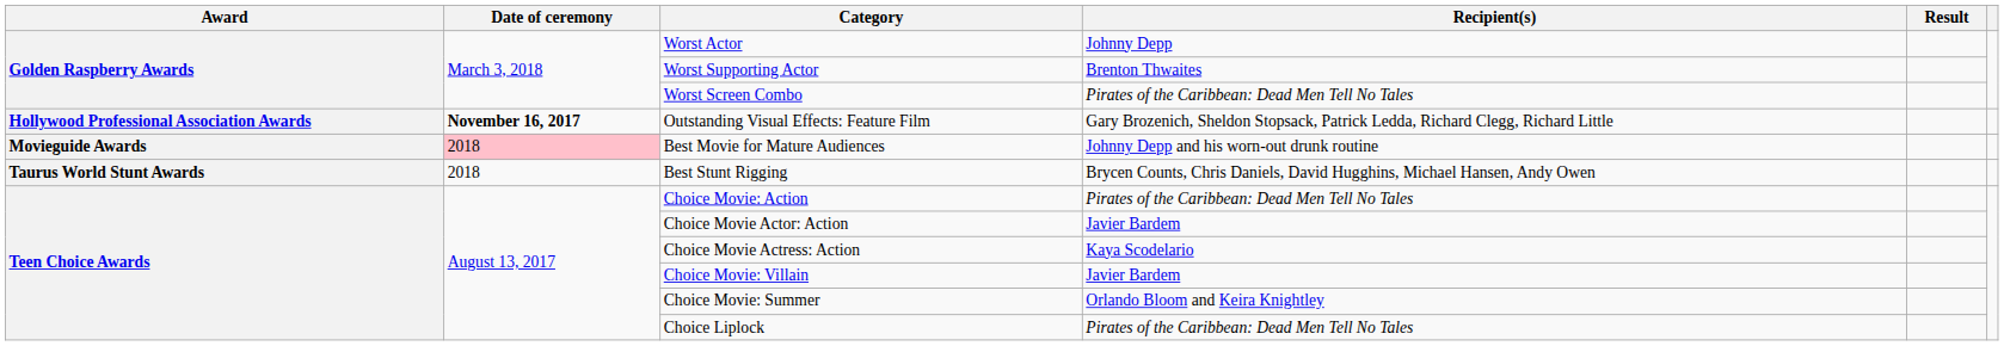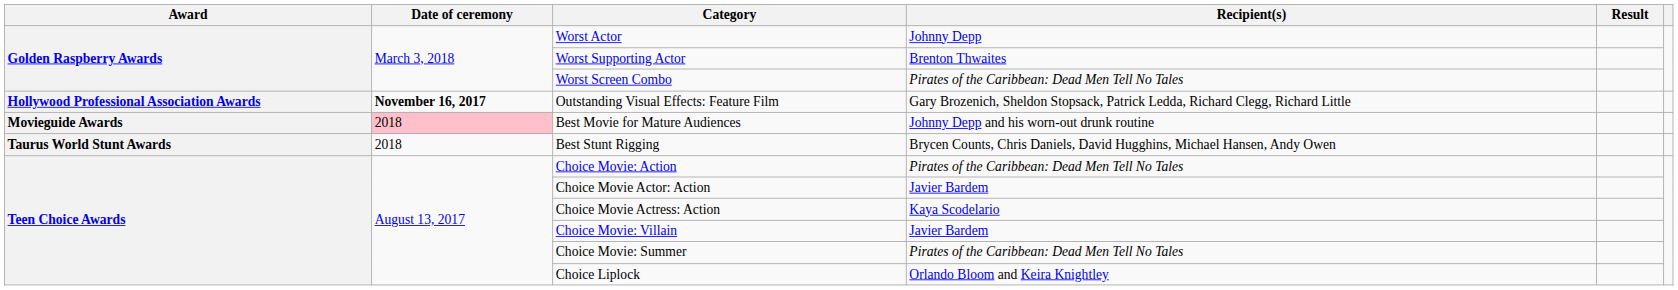Choice Movie: Summer | Recipient(s): Orlando Bloom and Keira Knightley -> Pirates of the Caribbean: Dead Men Tell No Tales
Choice Liplock | Recipient(s): Pirates of the Caribbean: Dead Men Tell No Tales -> Orlando Bloom and Keira Knightley
